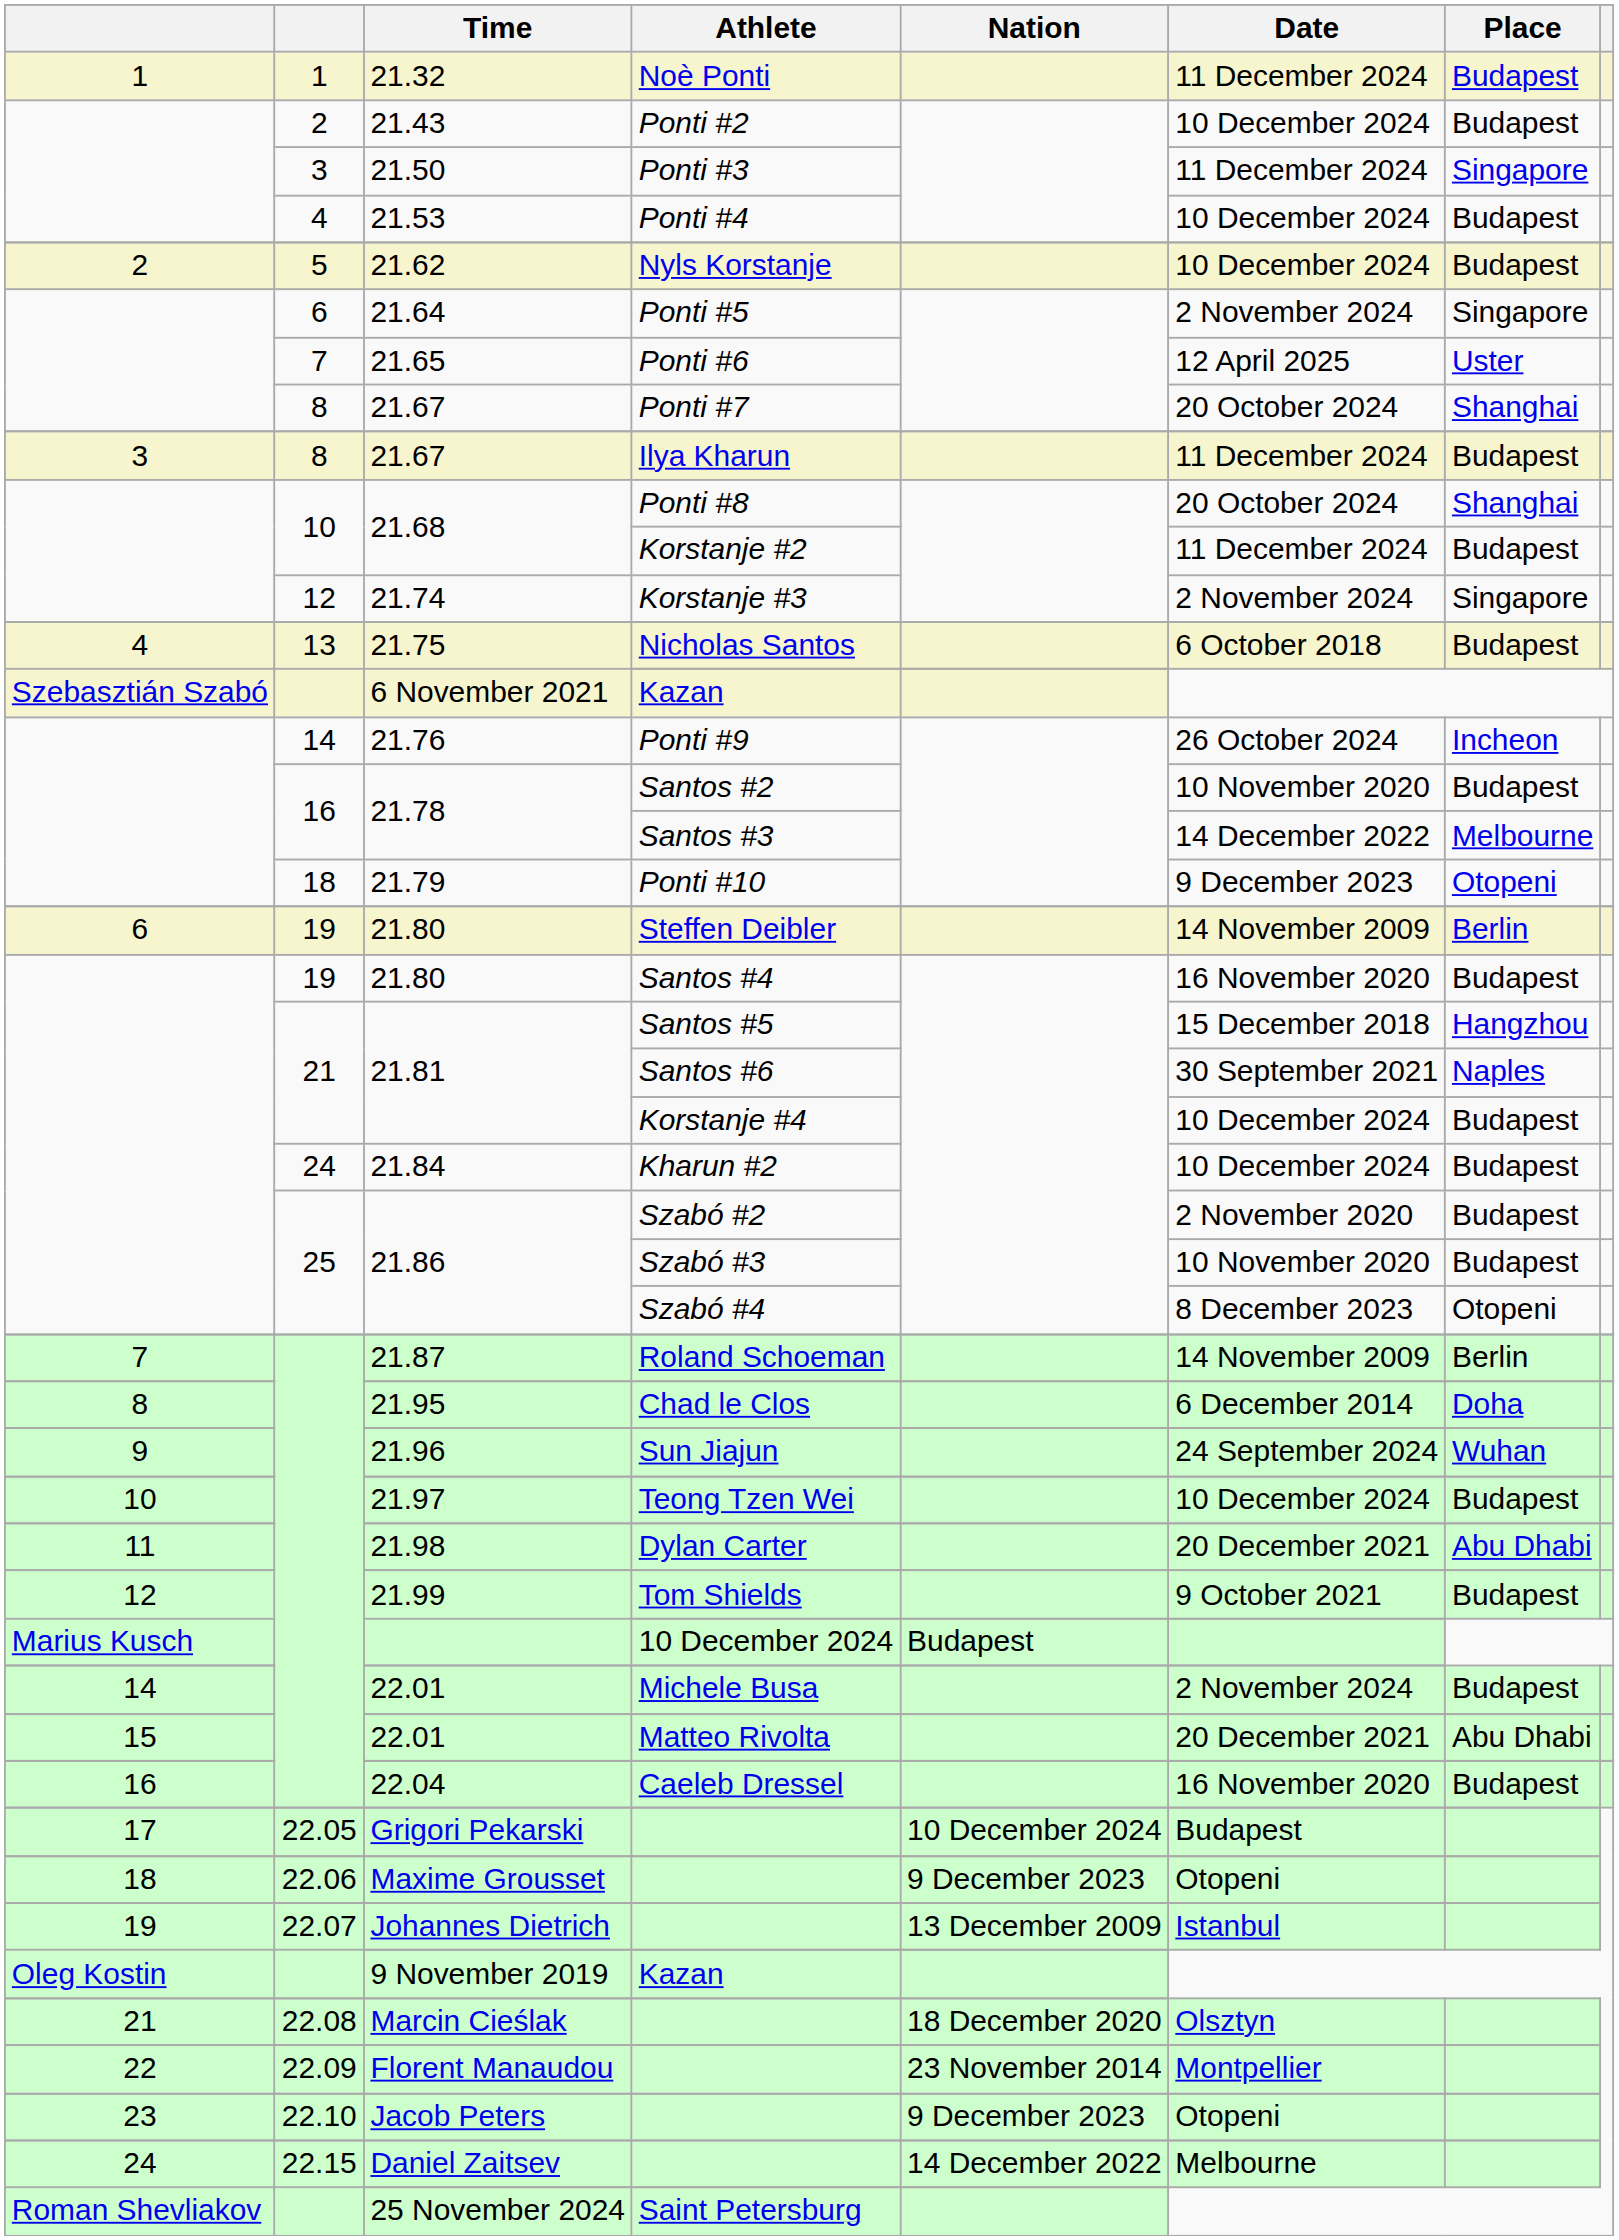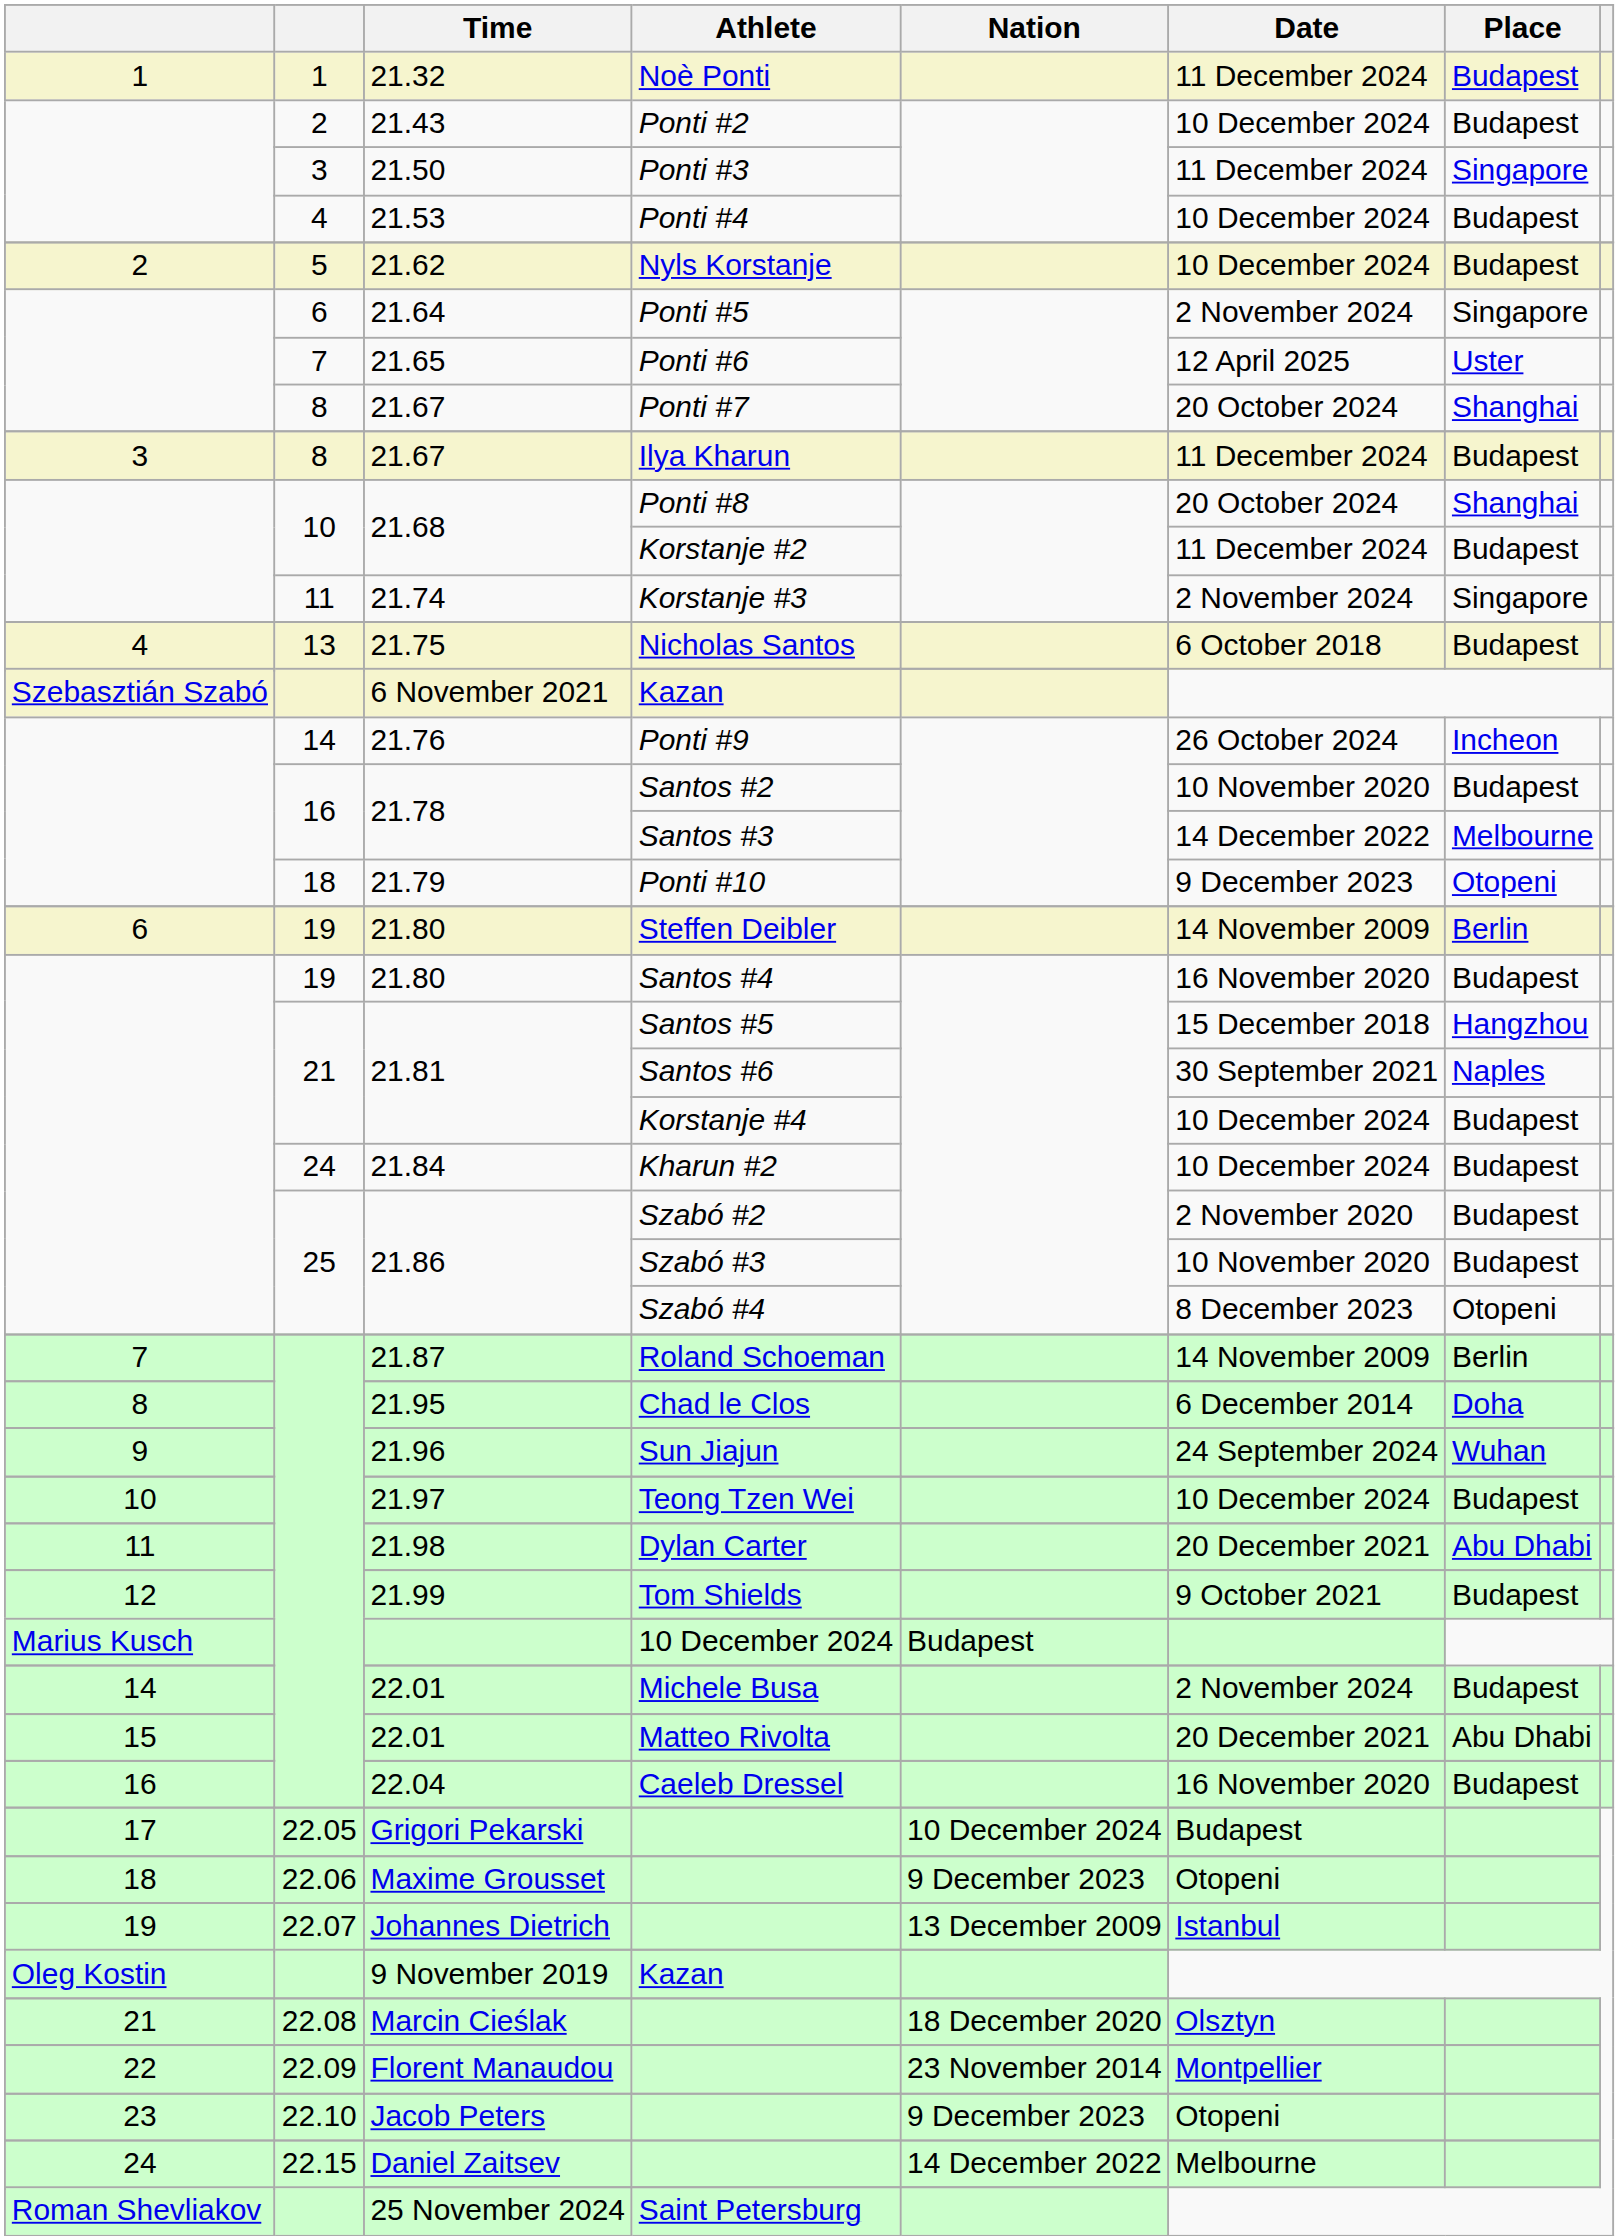Korstanje #3 | column 2: 12 -> 11
